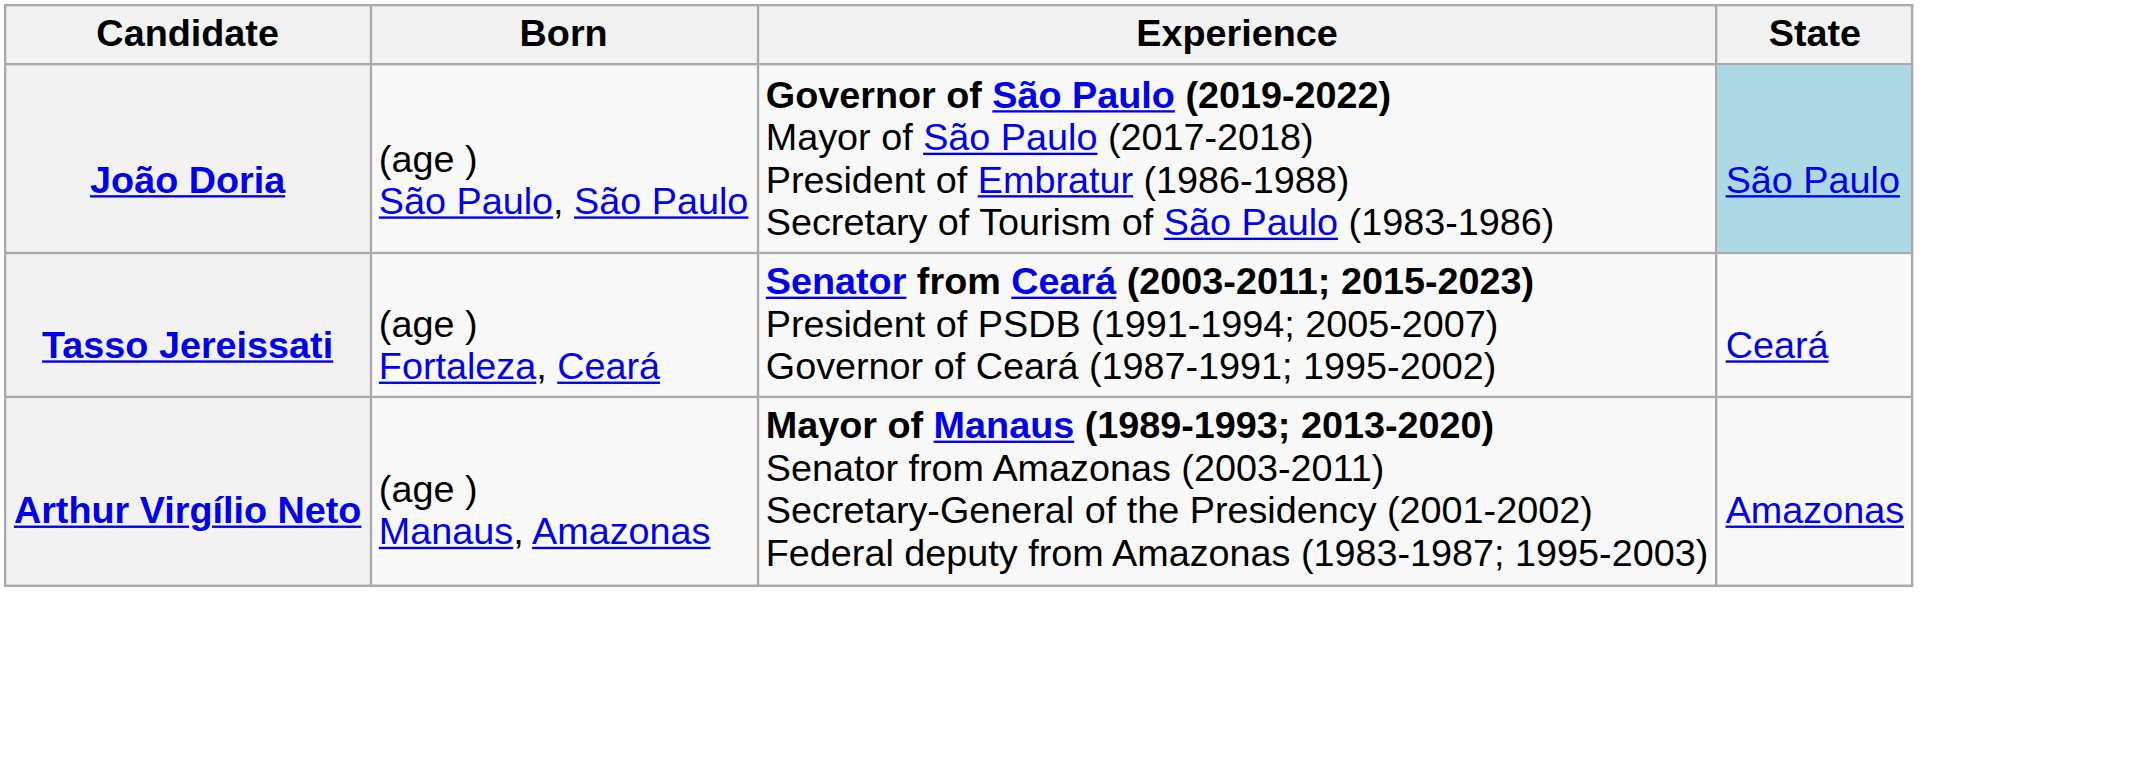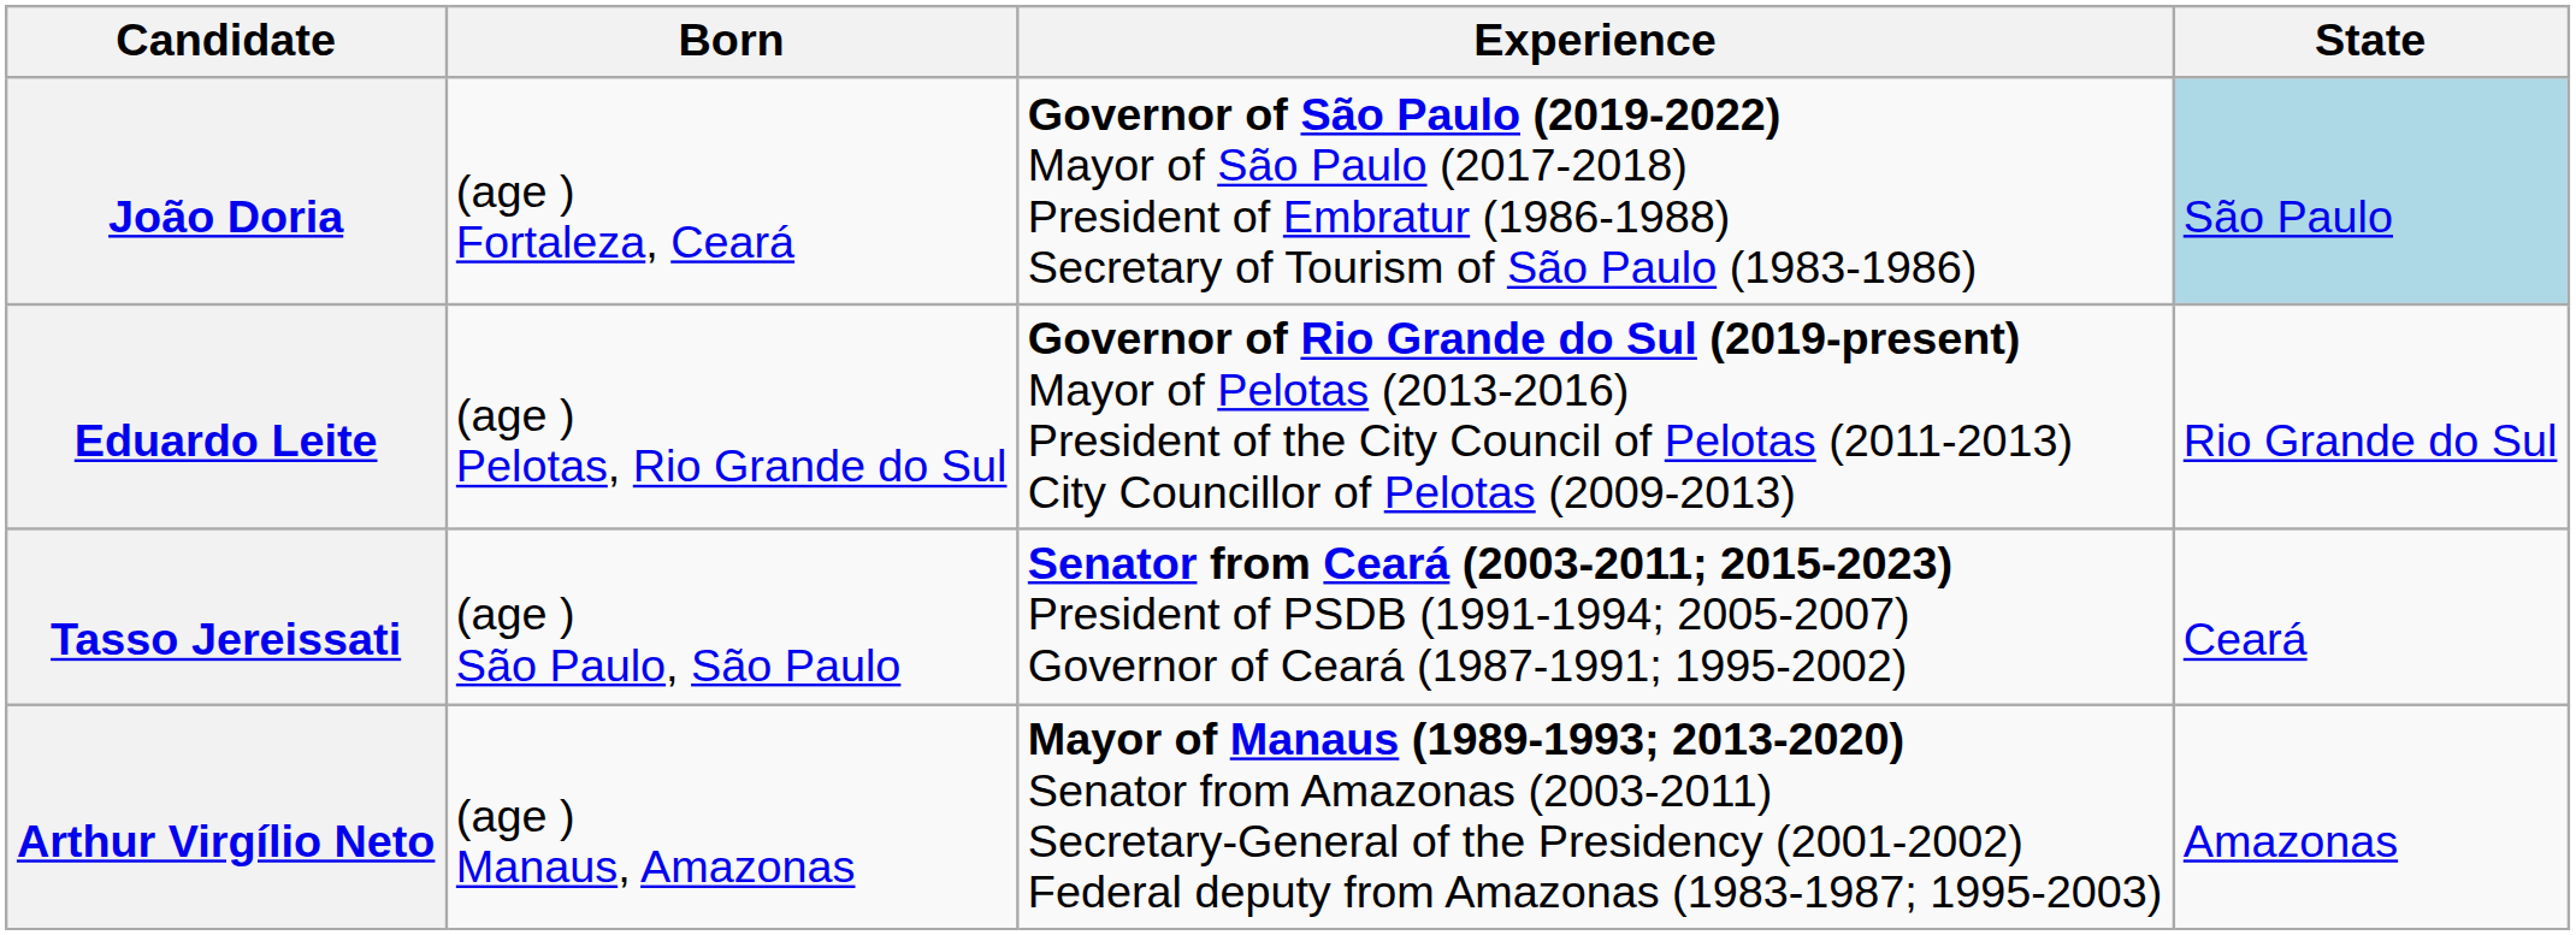João Doria | Born: (age ) São Paulo, São Paulo -> (age ) Fortaleza, Ceará
+ row: Eduardo Leite | (age ) Pelotas, Rio Grande do Sul | Governor of Rio Grande do Sul (2019-present) Mayor of Pelotas (2013-2016) President of the City Council of Pelotas (2011-2013) City Councillor of Pelotas (2009-2013) | Rio Grande do Sul
Tasso Jereissati | Born: (age ) Fortaleza, Ceará -> (age ) São Paulo, São Paulo
